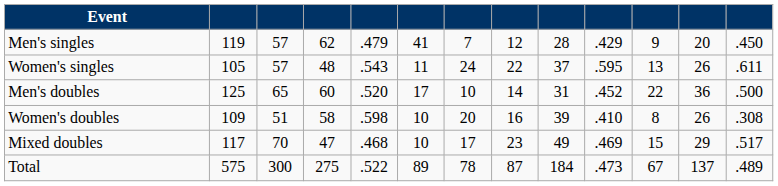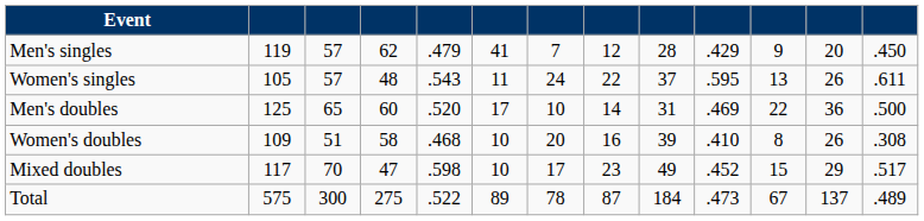Men's doubles | column 10: .452 -> .469
Women's doubles | column 5: .598 -> .468
Mixed doubles | column 5: .468 -> .598
Mixed doubles | column 10: .469 -> .452
